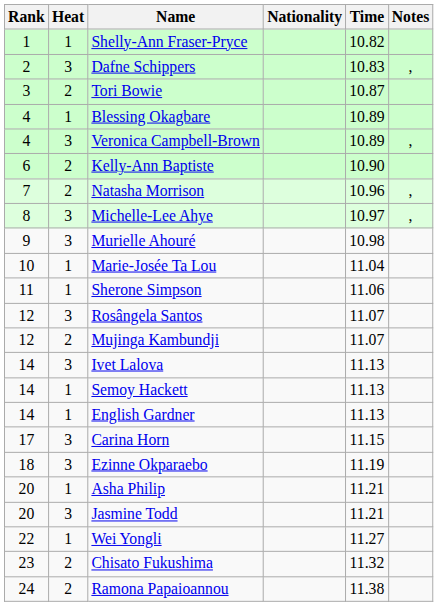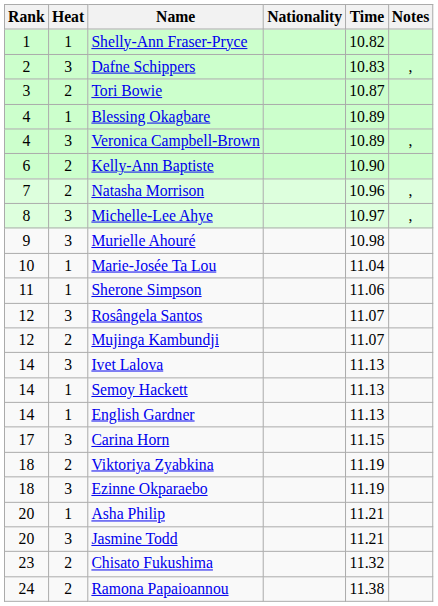+ row: 18 | 2 | Viktoriya Zyabkina | 11.19
- row: 22 | 1 | Wei Yongli | 11.27
